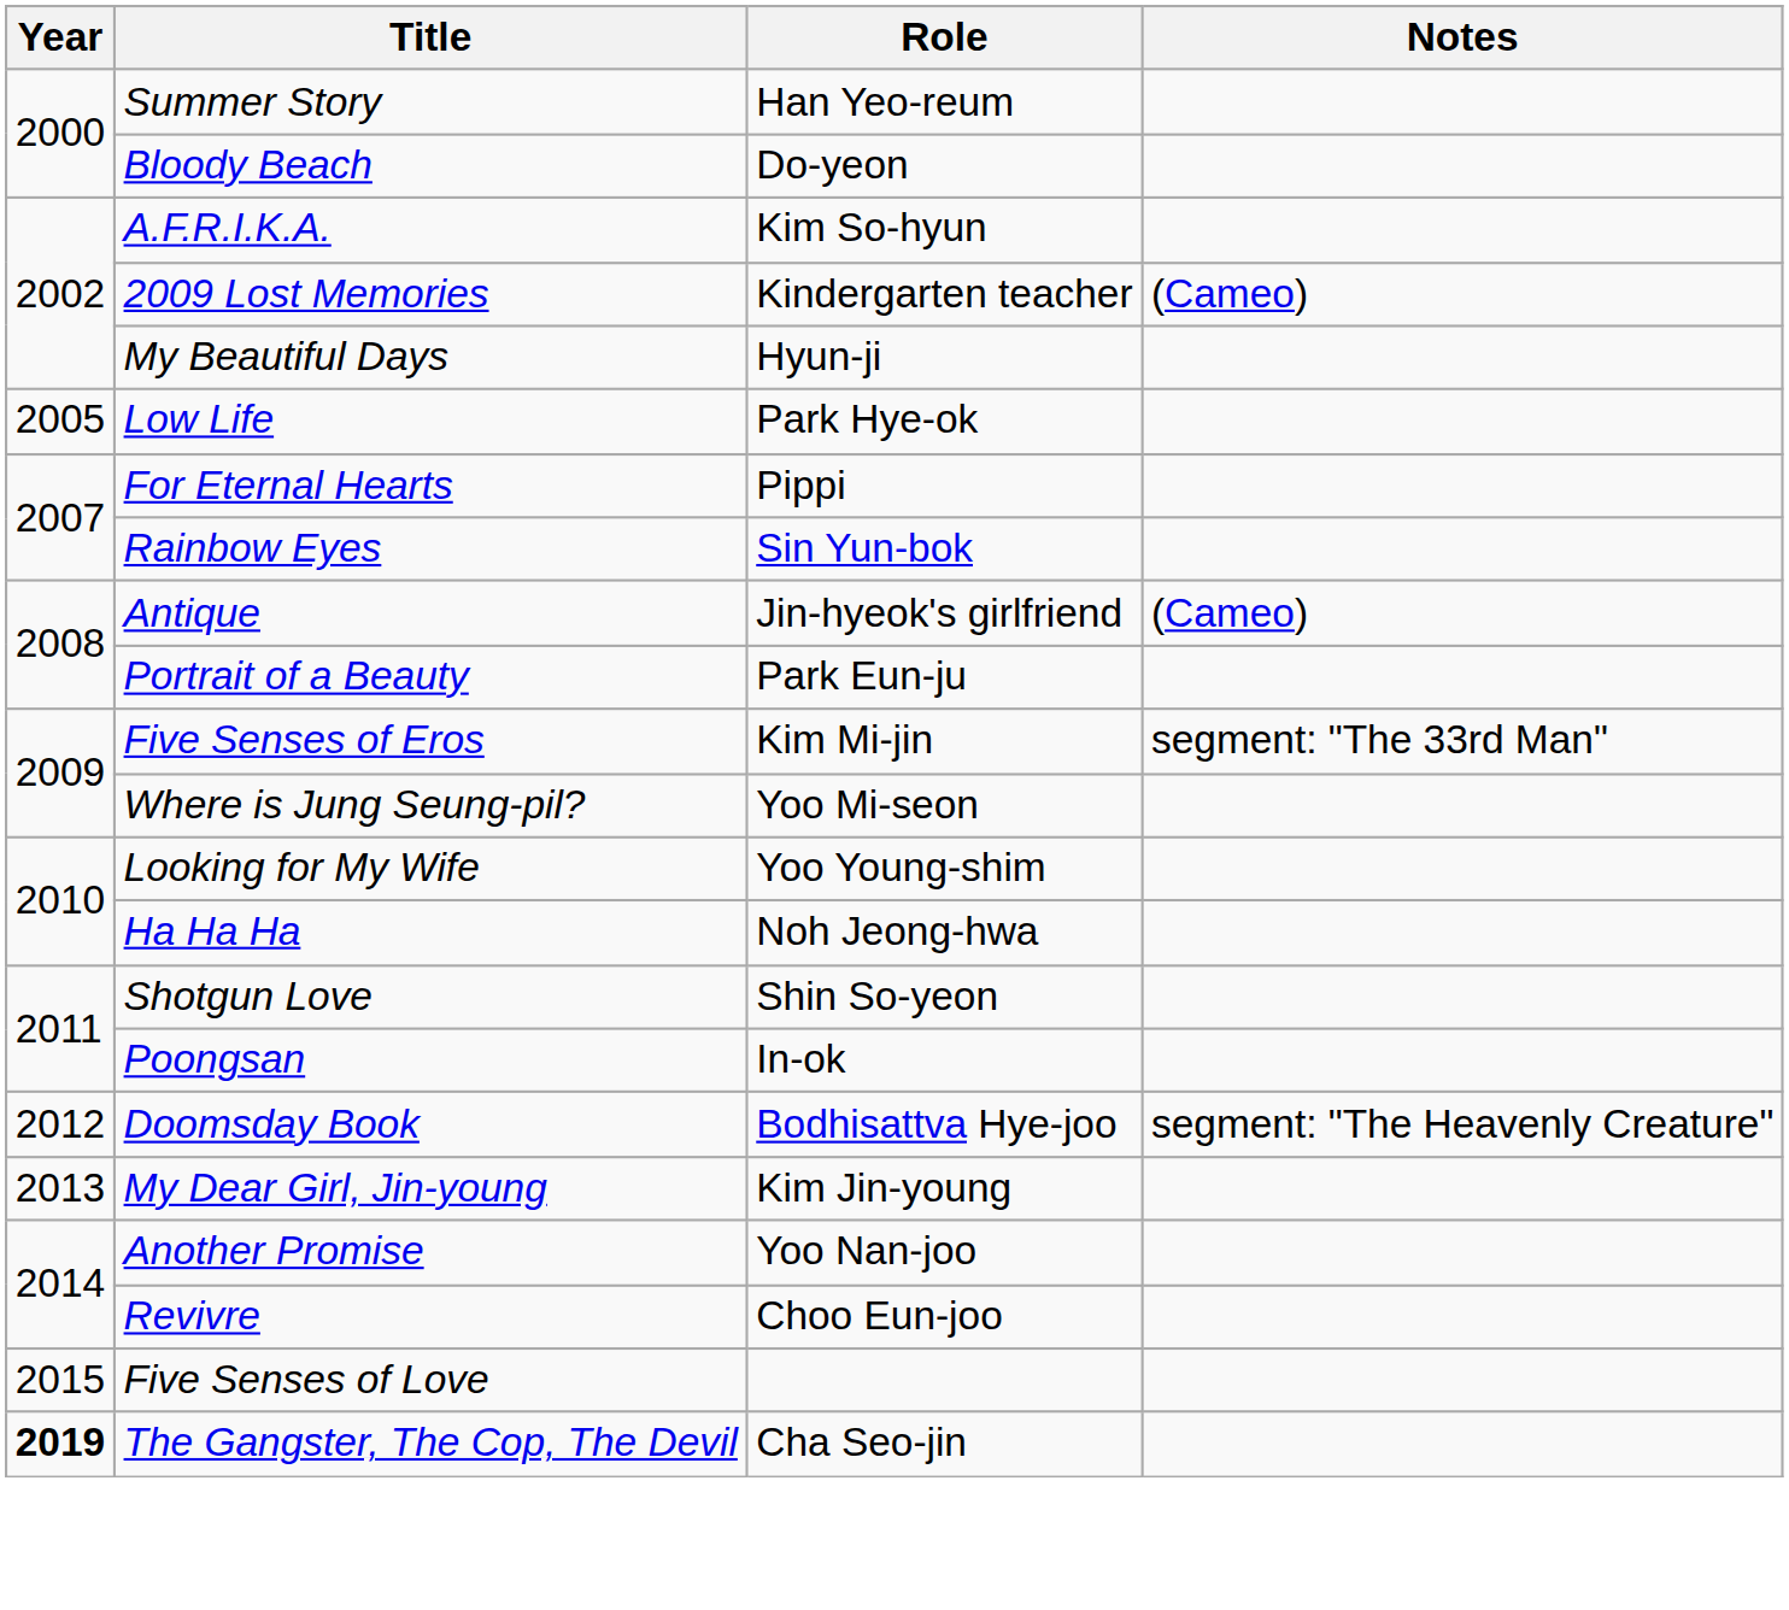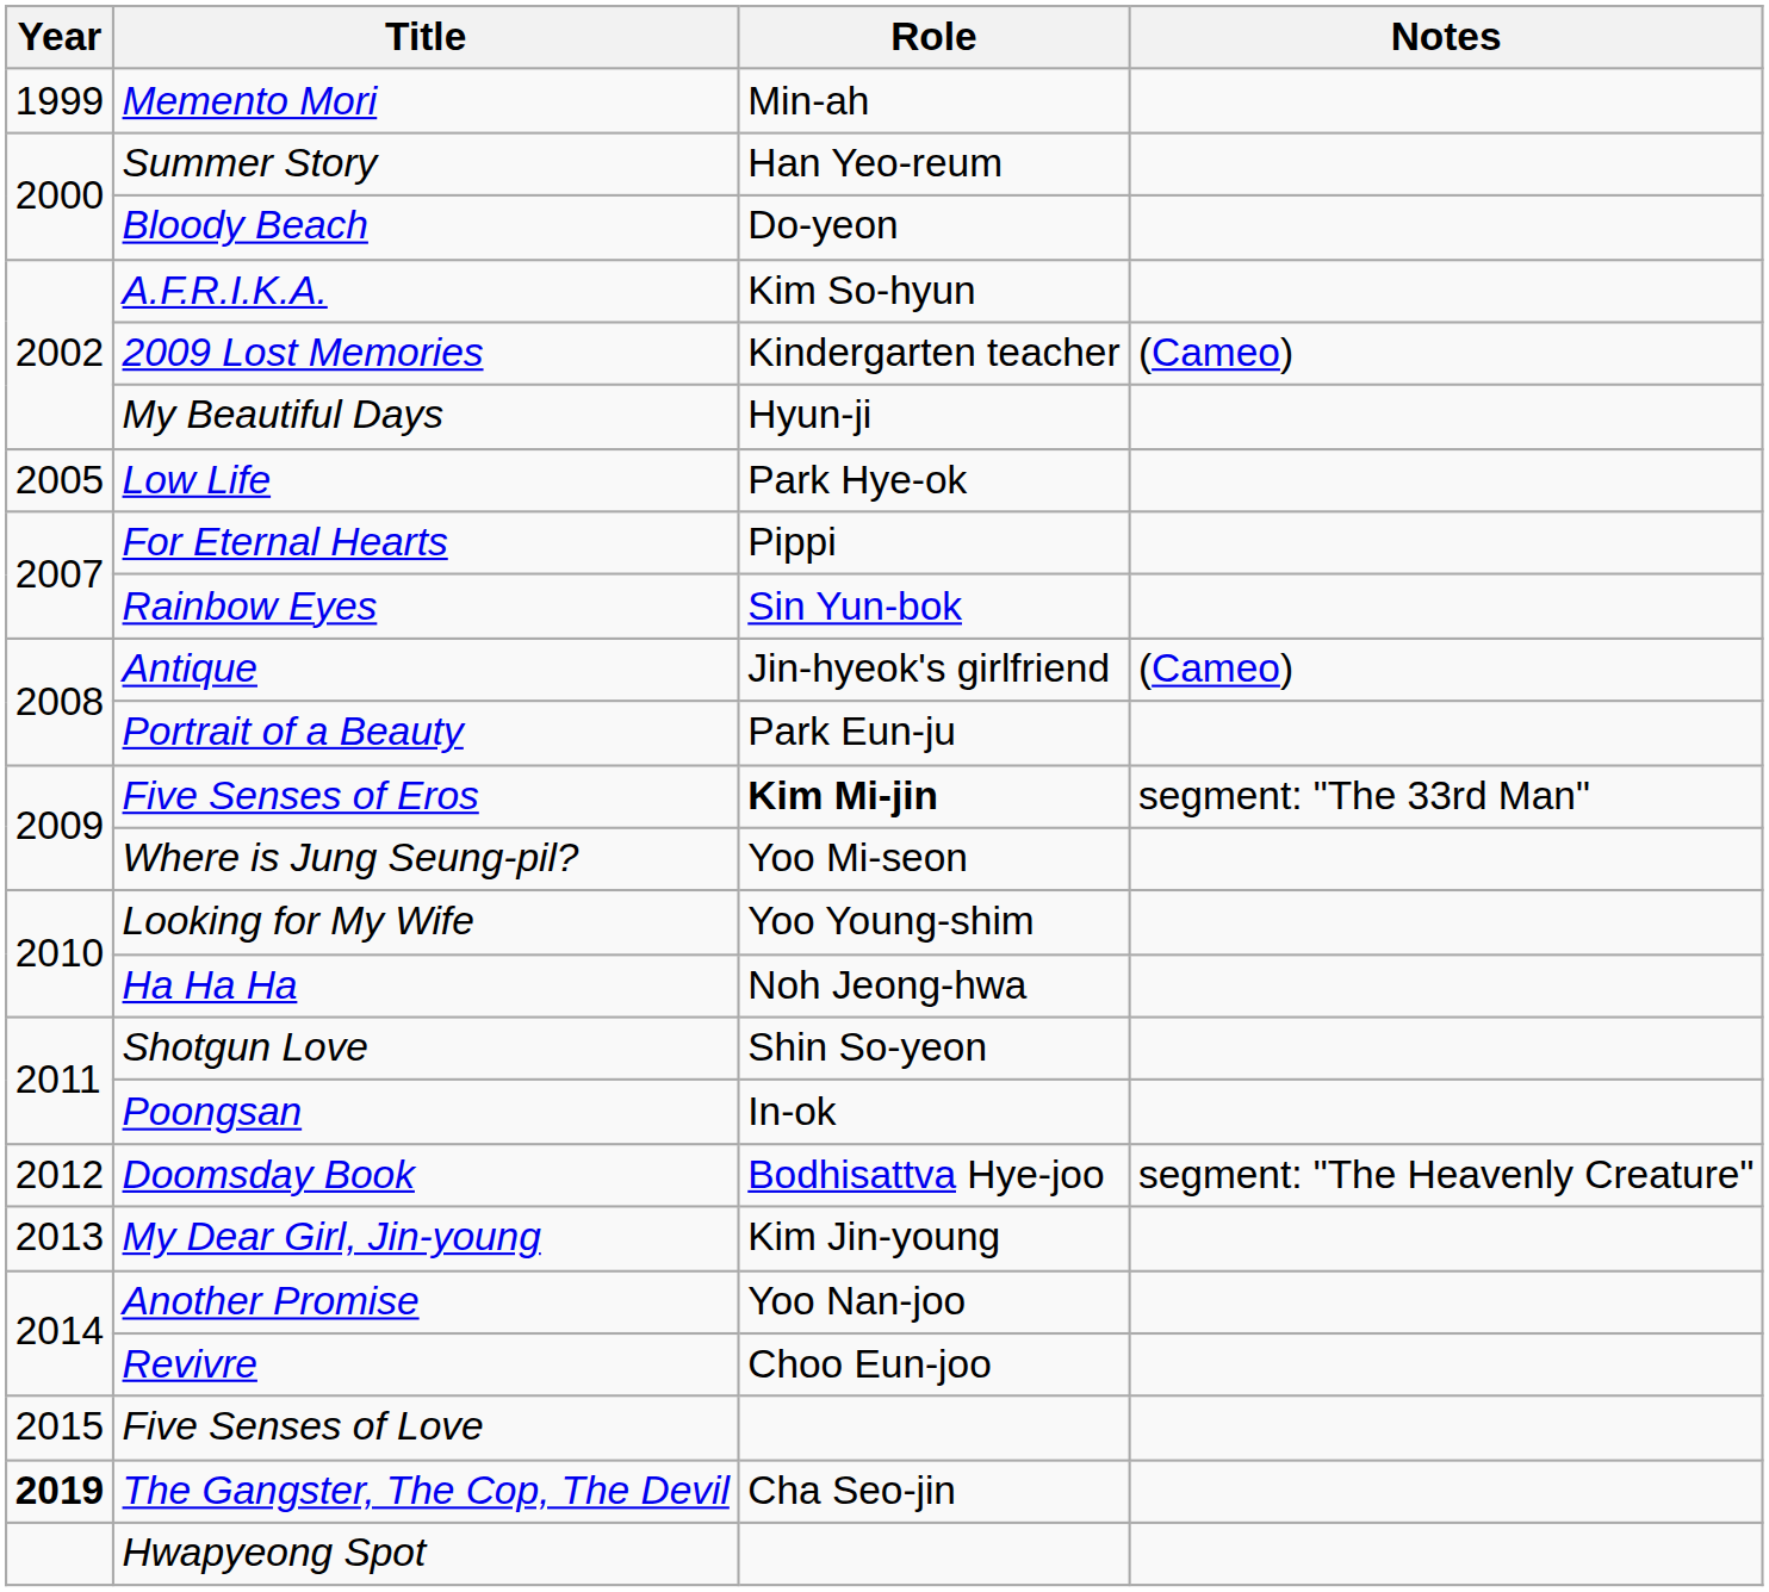+ row: 1999 | Memento Mori | Min-ah
Five Senses of Eros | Role: normal -> bold
+ row: Hwapyeong Spot
